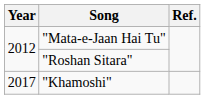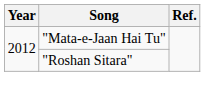- row: 2017 | "Khamoshi"
